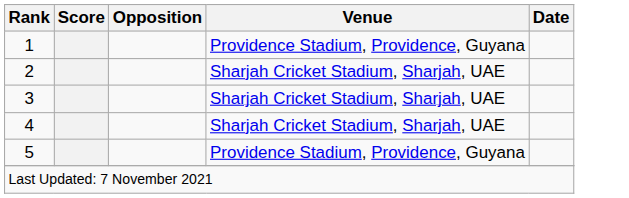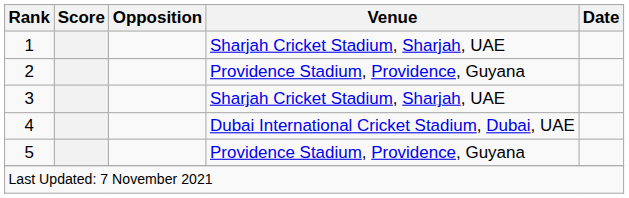1 | Venue: Providence Stadium, Providence, Guyana -> Sharjah Cricket Stadium, Sharjah, UAE
2 | Venue: Sharjah Cricket Stadium, Sharjah, UAE -> Providence Stadium, Providence, Guyana
4 | Venue: Sharjah Cricket Stadium, Sharjah, UAE -> Dubai International Cricket Stadium, Dubai, UAE
